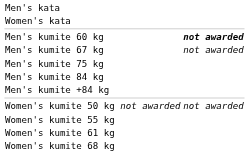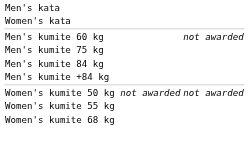Men's kumite 60 kg | column 4: bold -> normal
- row: Men's kumite 67 kg | not awarded
- row: Women's kumite 61 kg
